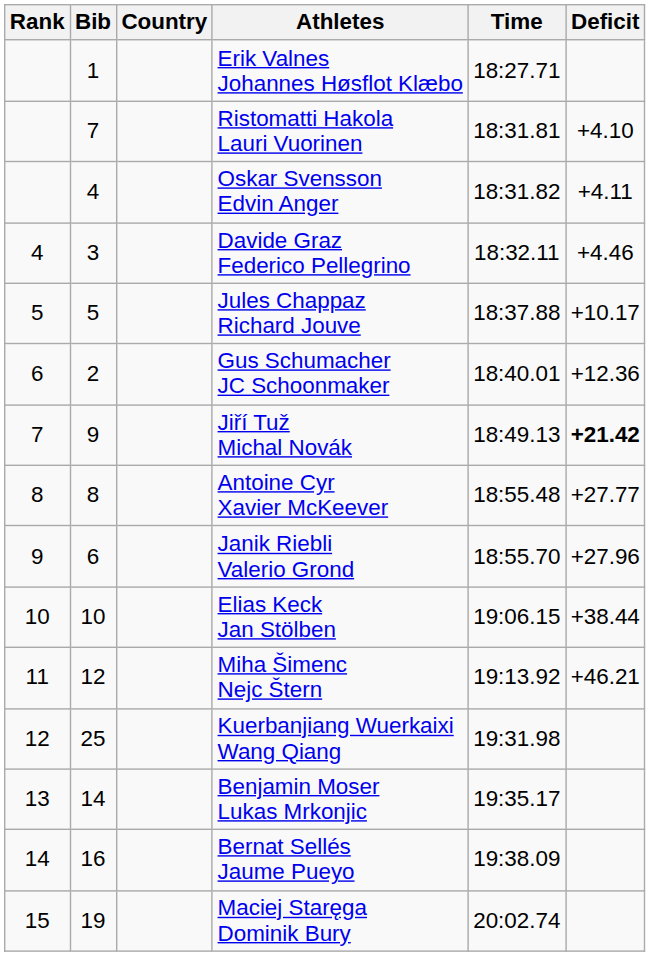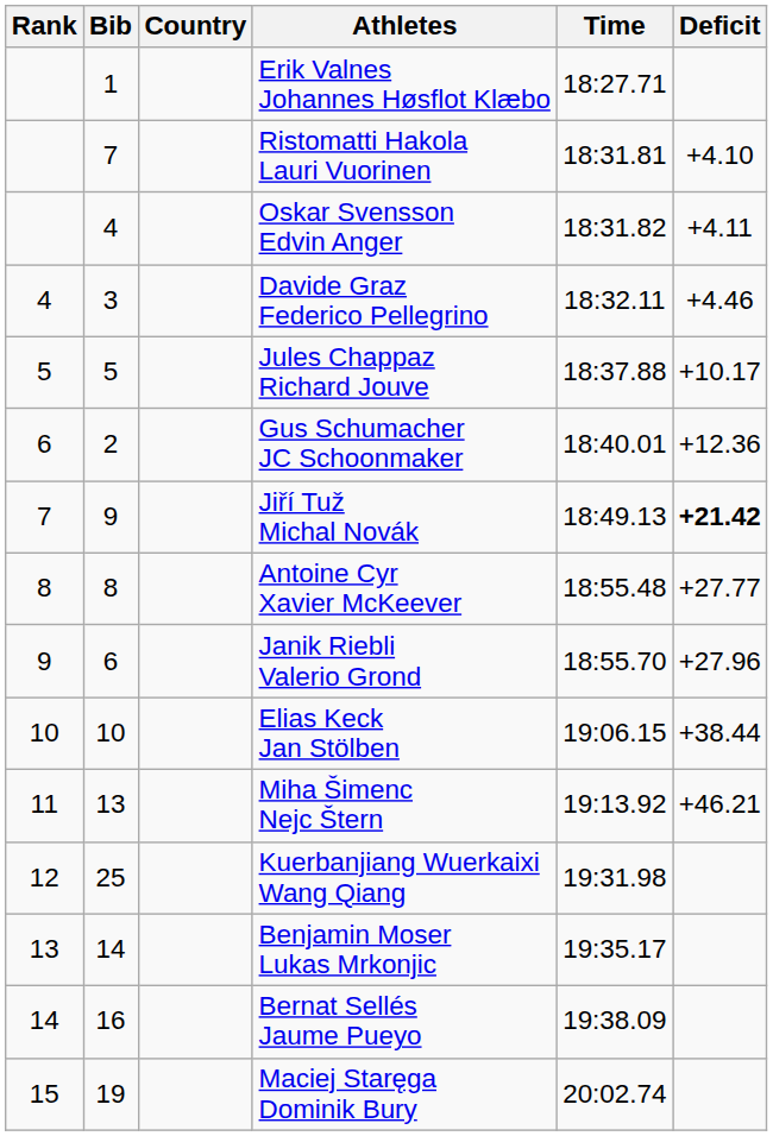Miha Šimenc Nejc Štern | Bib: 12 -> 13
